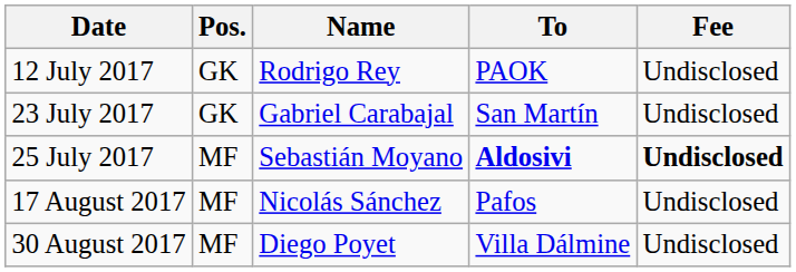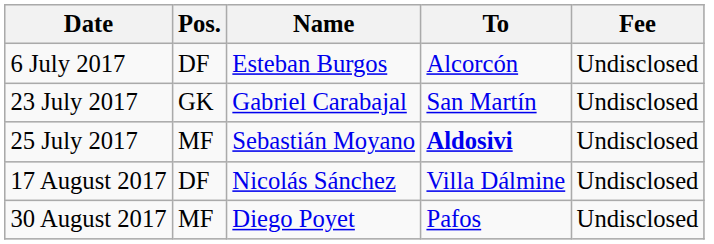+ row: 6 July 2017 | DF | Esteban Burgos | Alcorcón | Undisclosed
- row: 12 July 2017 | GK | Rodrigo Rey | PAOK | Undisclosed
25 July 2017 | Fee: bold -> normal
17 August 2017 | Pos.: MF -> DF
17 August 2017 | To: Pafos -> Villa Dálmine
30 August 2017 | To: Villa Dálmine -> Pafos
